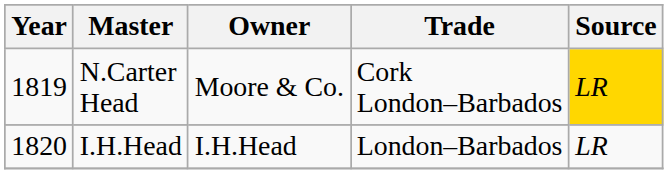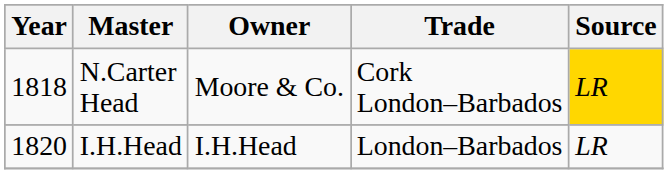N.Carter Head | Year: 1819 -> 1818
